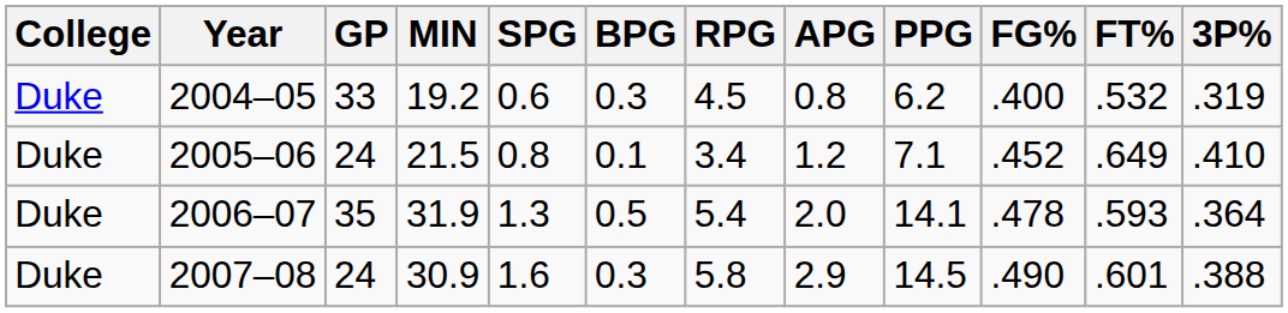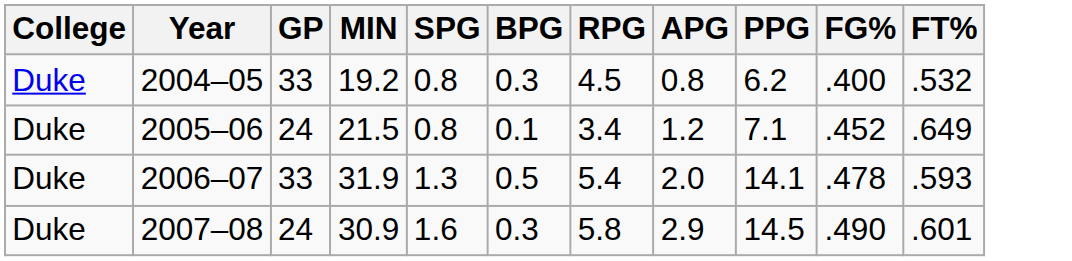- column: 3P% | .319 | .410 | .364 | .388
2004–05 | SPG: 0.6 -> 0.8
2006–07 | GP: 35 -> 33
